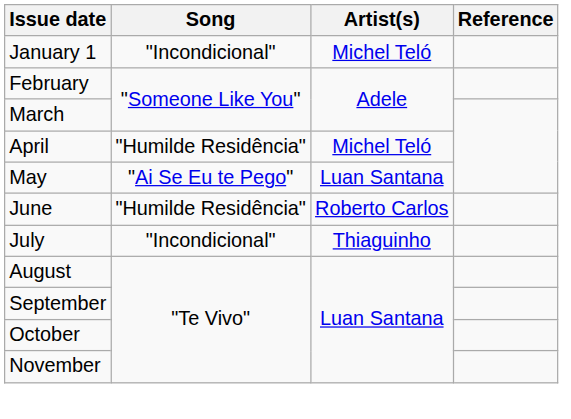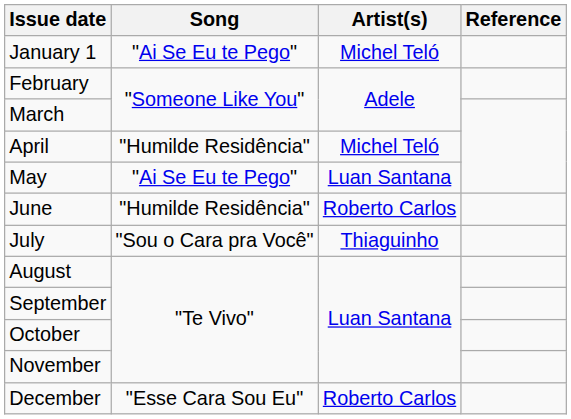January 1 | Song: "Incondicional" -> "Ai Se Eu te Pego"
July | Song: "Incondicional" -> "Sou o Cara pra Você"
+ row: December | "Esse Cara Sou Eu" | Roberto Carlos
